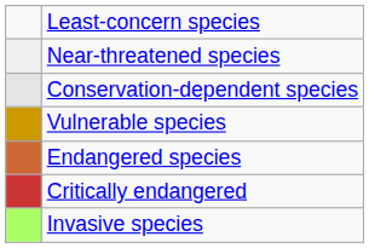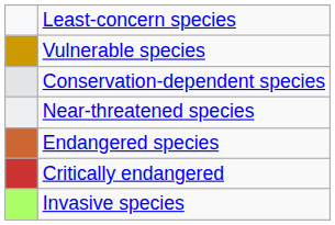rows swapped: Near-threatened species <-> Vulnerable species
